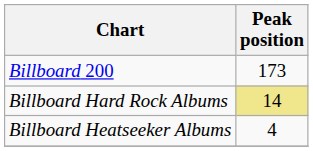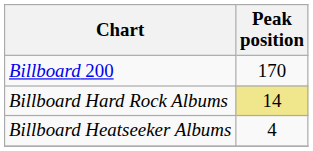Billboard 200 | Peak position: 173 -> 170
